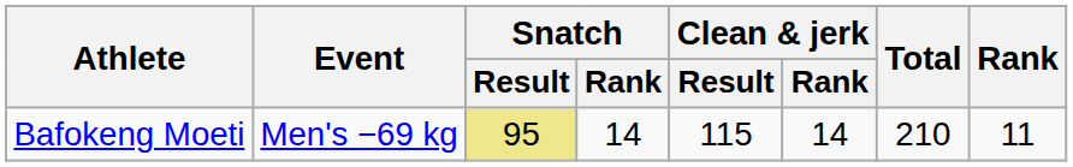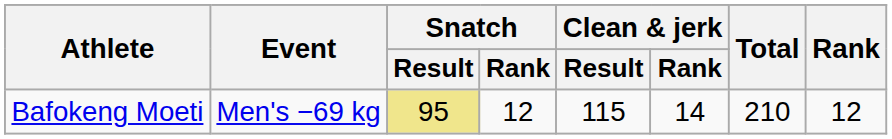Bafokeng Moeti | Snatch / Rank: 14 -> 12
Bafokeng Moeti | Rank: 11 -> 12
